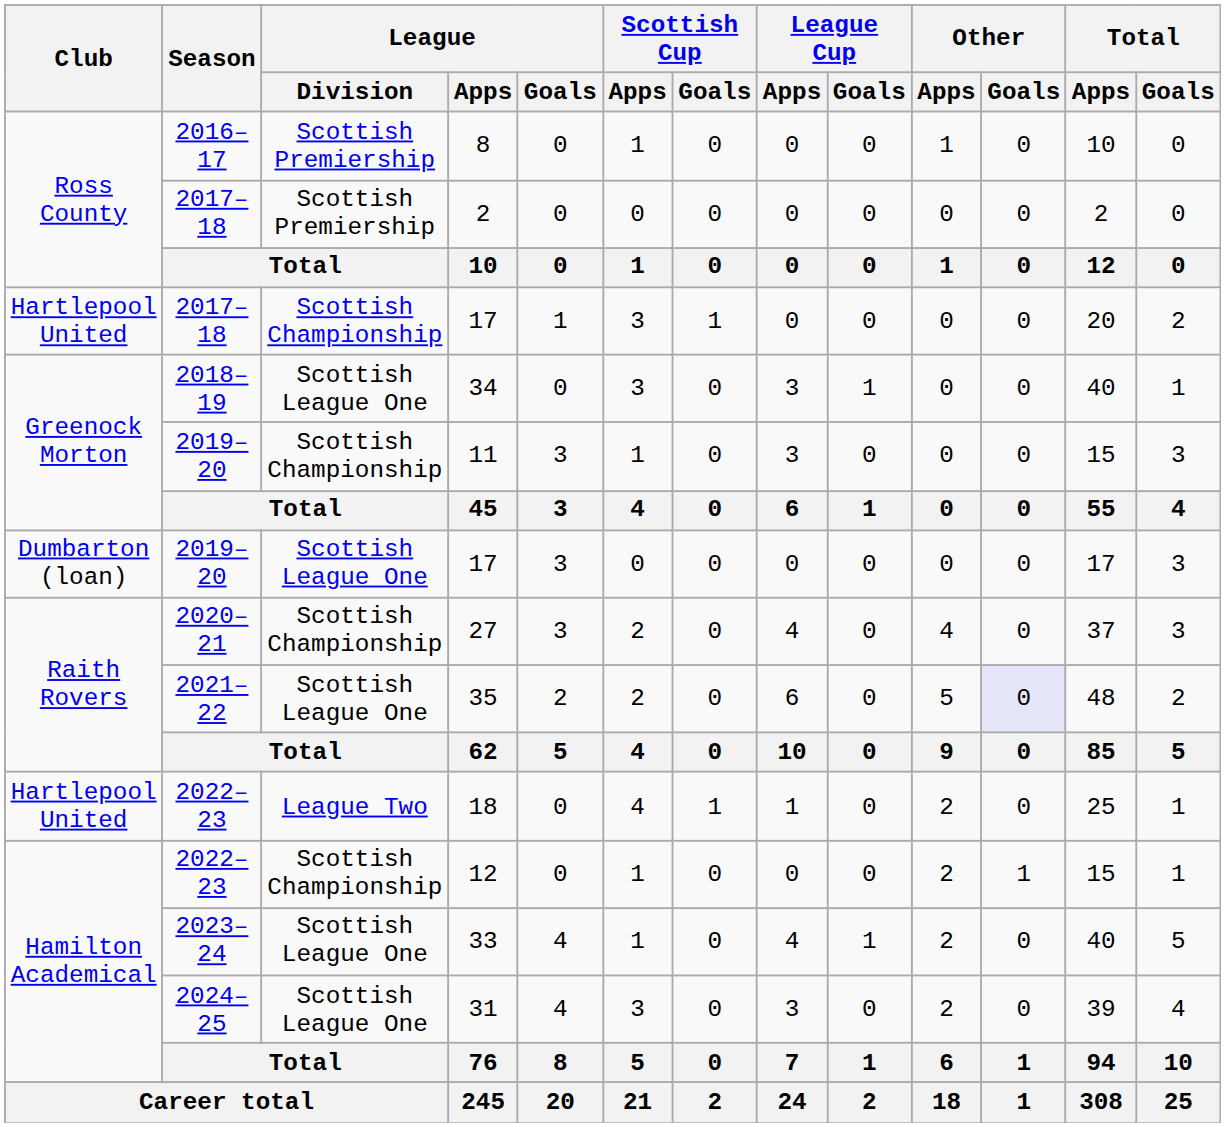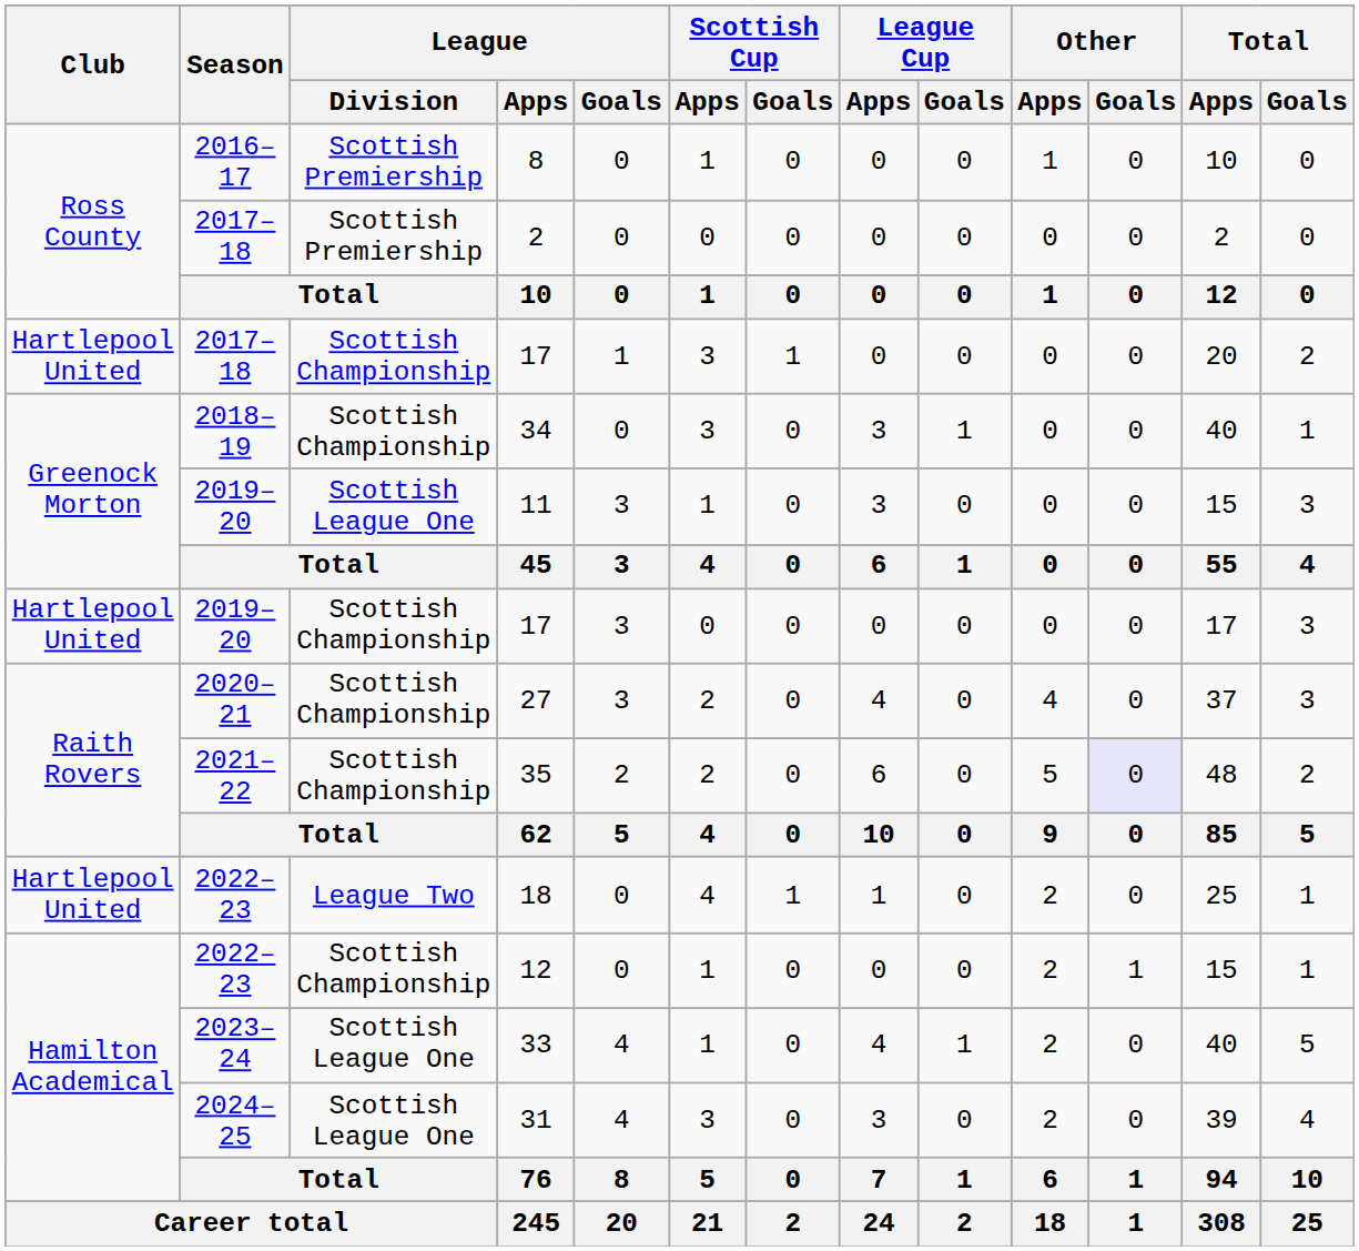34 | League / Division: Scottish League One -> Scottish Championship
11 | League / Division: Scottish Championship -> Scottish League One
2019–20 / 17 | Club: Dumbarton (loan) -> Hartlepool United
2019–20 / 17 | League / Division: Scottish League One -> Scottish Championship
35 | League / Division: Scottish League One -> Scottish Championship
